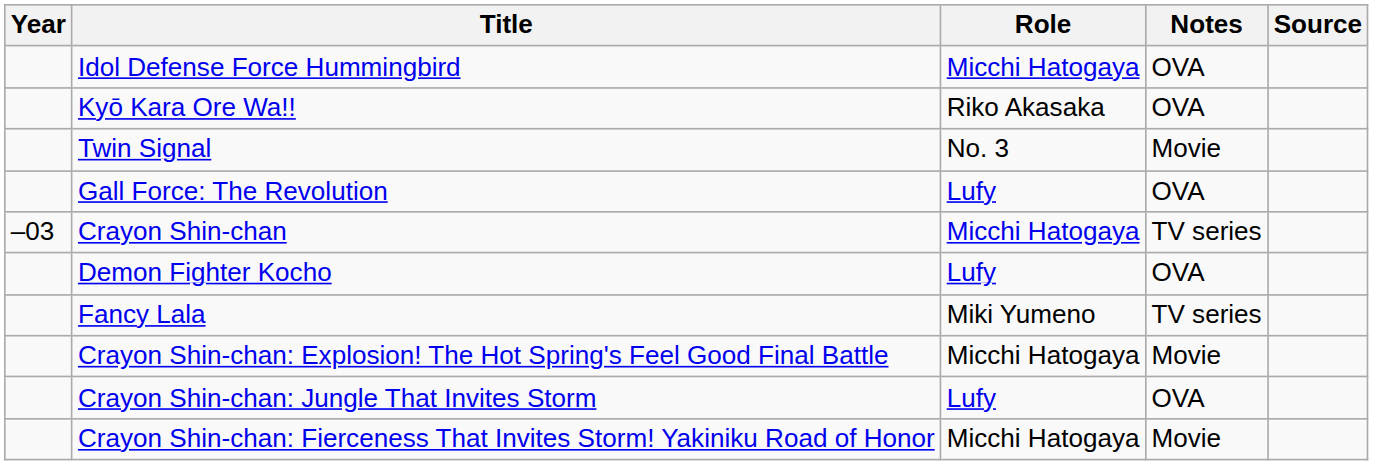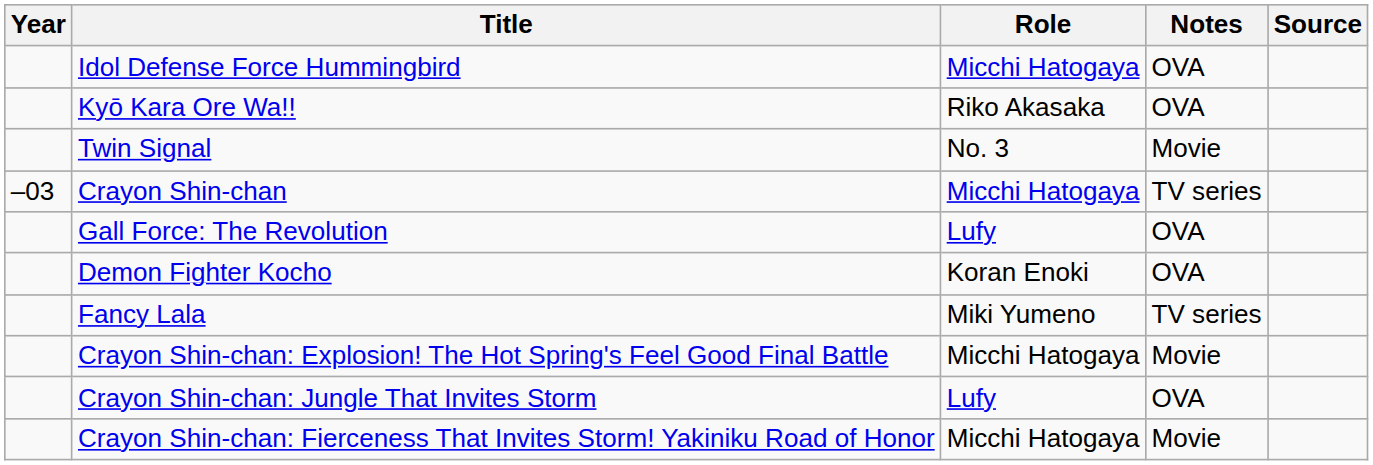rows swapped: Gall Force: The Revolution <-> Crayon Shin-chan
Demon Fighter Kocho | Role: Lufy -> Koran Enoki
